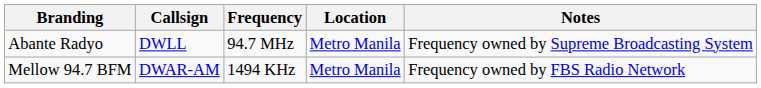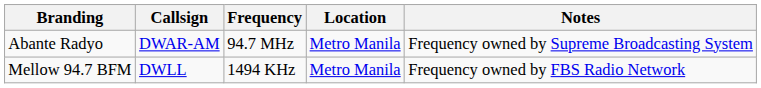Abante Radyo | Callsign: DWLL -> DWAR-AM
Mellow 94.7 BFM | Callsign: DWAR-AM -> DWLL
